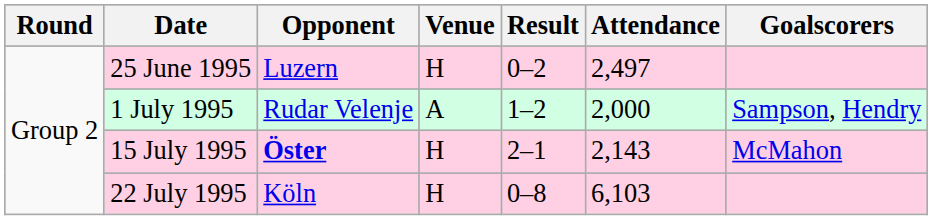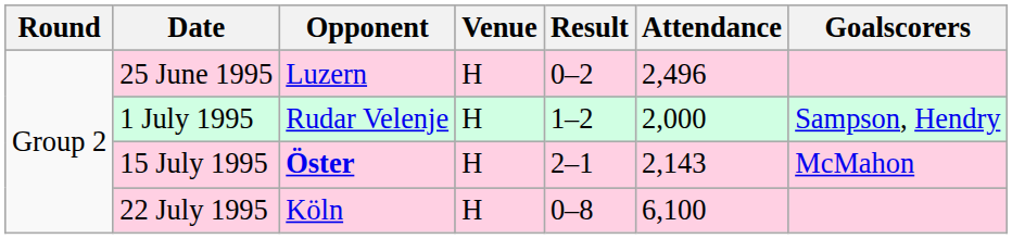25 June 1995 | Attendance: 2,497 -> 2,496
1 July 1995 | Venue: A -> H
22 July 1995 | Attendance: 6,103 -> 6,100
